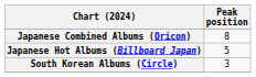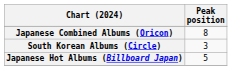rows swapped: Japanese Hot Albums (Billboard Japan) <-> South Korean Albums (Circle)
